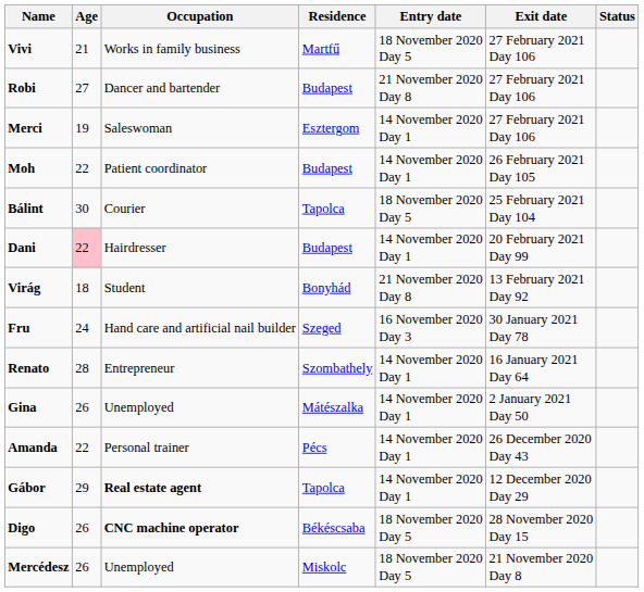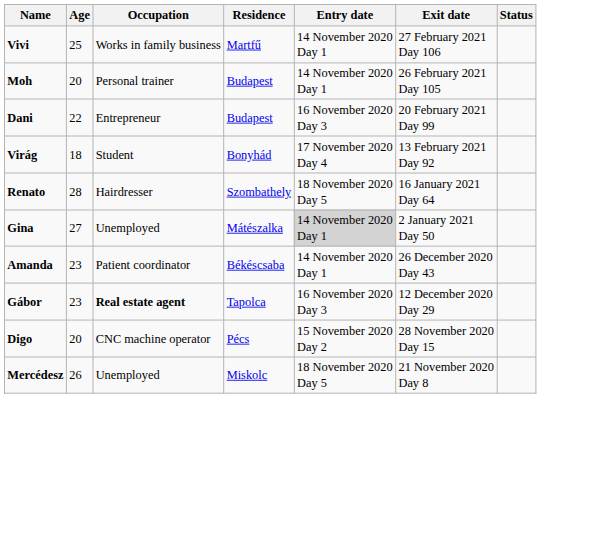Vivi | Age: 21 -> 25
Vivi | Entry date: 18 November 2020 Day 5 -> 14 November 2020 Day 1
- row: Robi | 27 | Dancer and bartender | Budapest | 21 November 2020 Day 8 | 27 February 2021 Day 106
- row: Merci | 19 | Saleswoman | Esztergom | 14 November 2020 Day 1 | 27 February 2021 Day 106
Moh | Age: 22 -> 20
Moh | Occupation: Patient coordinator -> Personal trainer
- row: Bálint | 30 | Courier | Tapolca | 18 November 2020 Day 5 | 25 February 2021 Day 104
Dani | Age: pink background -> no background
Dani | Occupation: Hairdresser -> Entrepreneur
Dani | Entry date: 14 November 2020 Day 1 -> 16 November 2020 Day 3
Virág | Entry date: 21 November 2020 Day 8 -> 17 November 2020 Day 4
- row: Fru | 24 | Hand care and artificial nail builder | Szeged | 16 November 2020 Day 3 | 30 January 2021 Day 78
Renato | Occupation: Entrepreneur -> Hairdresser
Renato | Entry date: 14 November 2020 Day 1 -> 18 November 2020 Day 5
Gina | Age: 26 -> 27
Gina | Entry date: no background -> lightgrey background
Amanda | Age: 22 -> 23
Amanda | Occupation: Personal trainer -> Patient coordinator
Amanda | Residence: Pécs -> Békéscsaba
Gábor | Age: 29 -> 23
Gábor | Entry date: 14 November 2020 Day 1 -> 16 November 2020 Day 3
Digo | Age: 26 -> 20
Digo | Occupation: bold -> normal
Digo | Residence: Békéscsaba -> Pécs
Digo | Entry date: 18 November 2020 Day 5 -> 15 November 2020 Day 2
